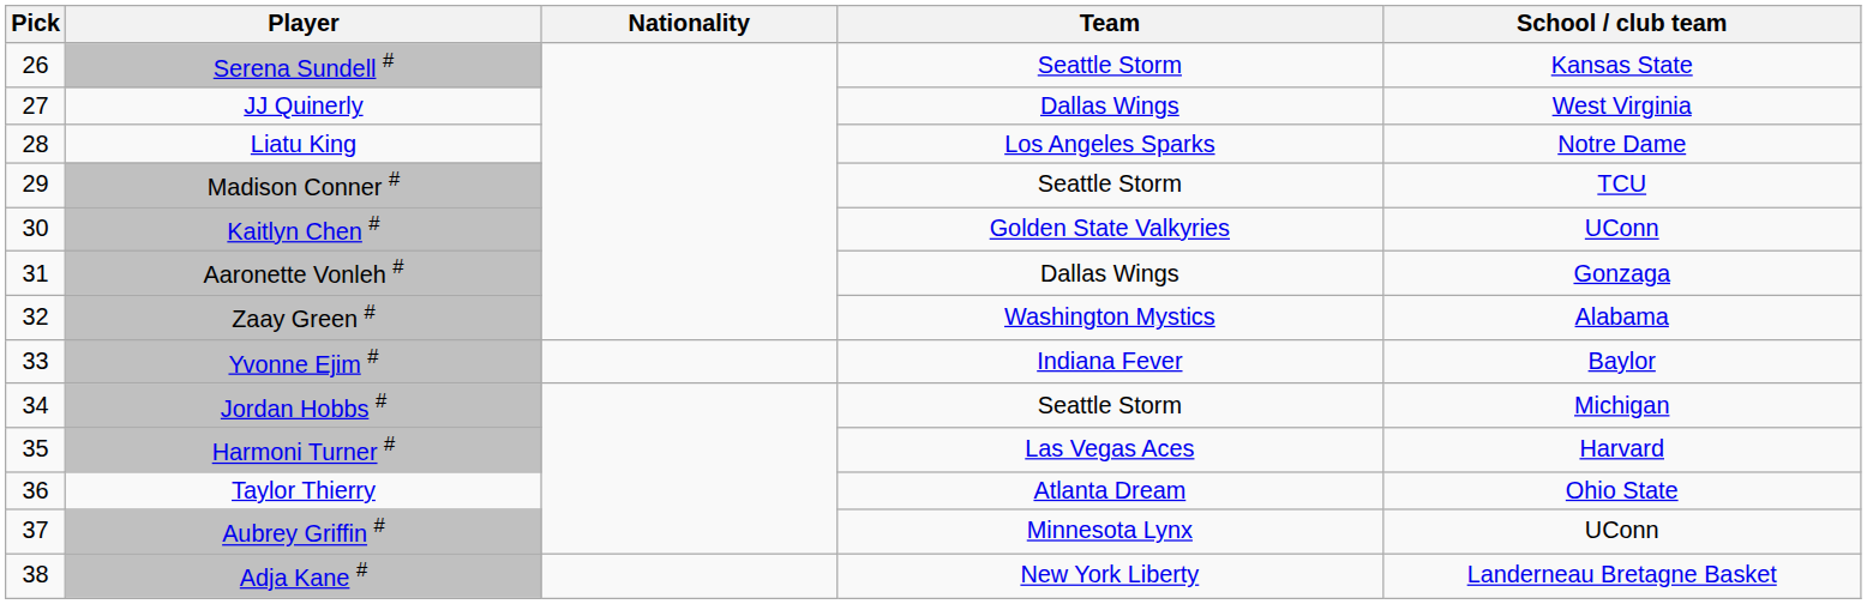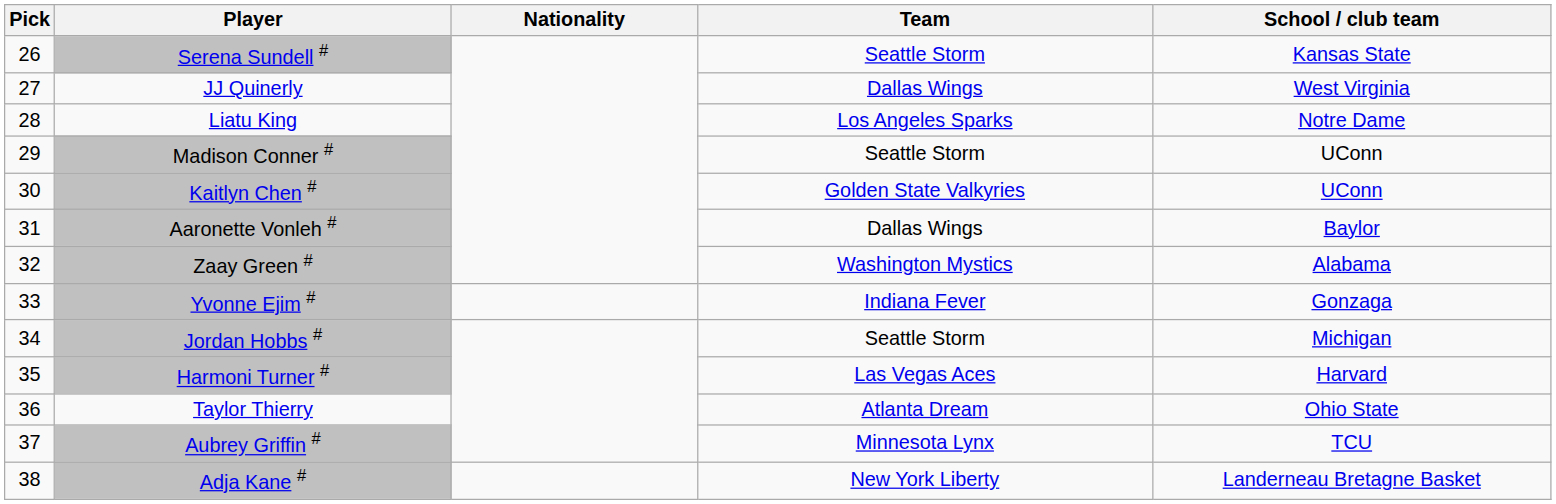Madison Conner # | School / club team: TCU -> UConn
Aaronette Vonleh # | School / club team: Gonzaga -> Baylor
Yvonne Ejim # | School / club team: Baylor -> Gonzaga
Aubrey Griffin # | School / club team: UConn -> TCU
